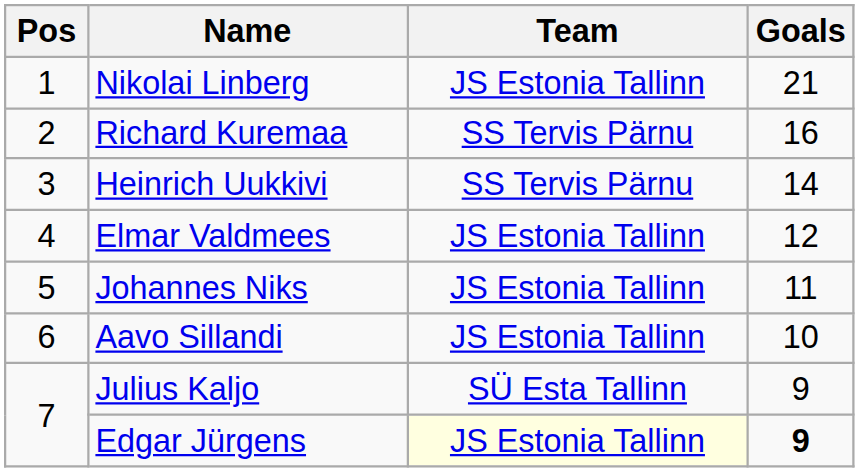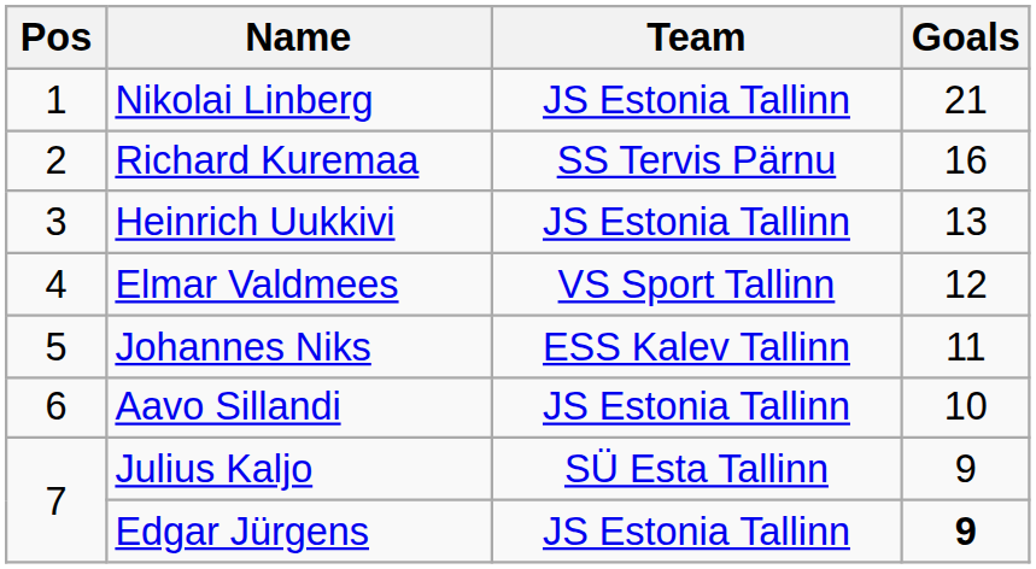Heinrich Uukkivi | Team: SS Tervis Pärnu -> JS Estonia Tallinn
Heinrich Uukkivi | Goals: 14 -> 13
Elmar Valdmees | Team: JS Estonia Tallinn -> VS Sport Tallinn
Johannes Niks | Team: JS Estonia Tallinn -> ESS Kalev Tallinn
Edgar Jürgens | Team: lightyellow background -> no background
